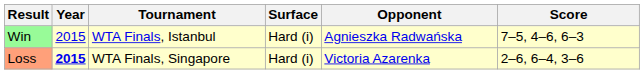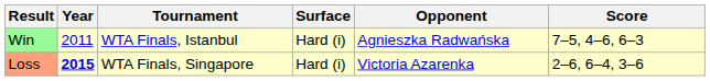Win | Year: 2015 -> 2011
